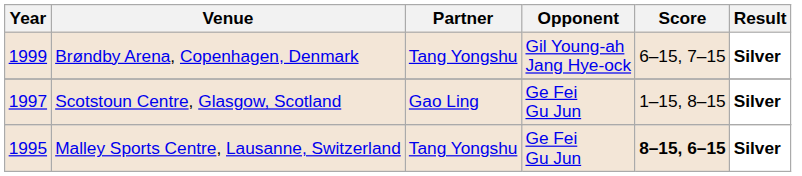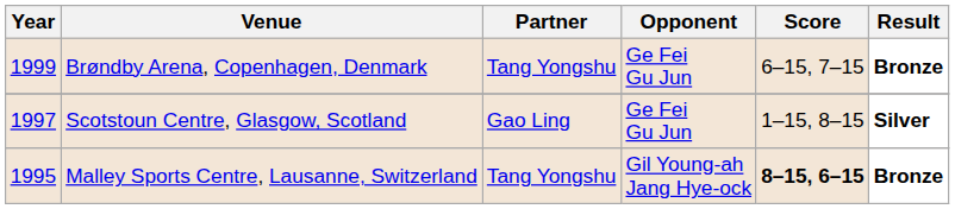Brøndby Arena, Copenhagen, Denmark | Opponent: Gil Young-ah Jang Hye-ock -> Ge Fei Gu Jun
Brøndby Arena, Copenhagen, Denmark | Result: Silver -> Bronze
Malley Sports Centre, Lausanne, Switzerland | Opponent: Ge Fei Gu Jun -> Gil Young-ah Jang Hye-ock
Malley Sports Centre, Lausanne, Switzerland | Result: Silver -> Bronze
